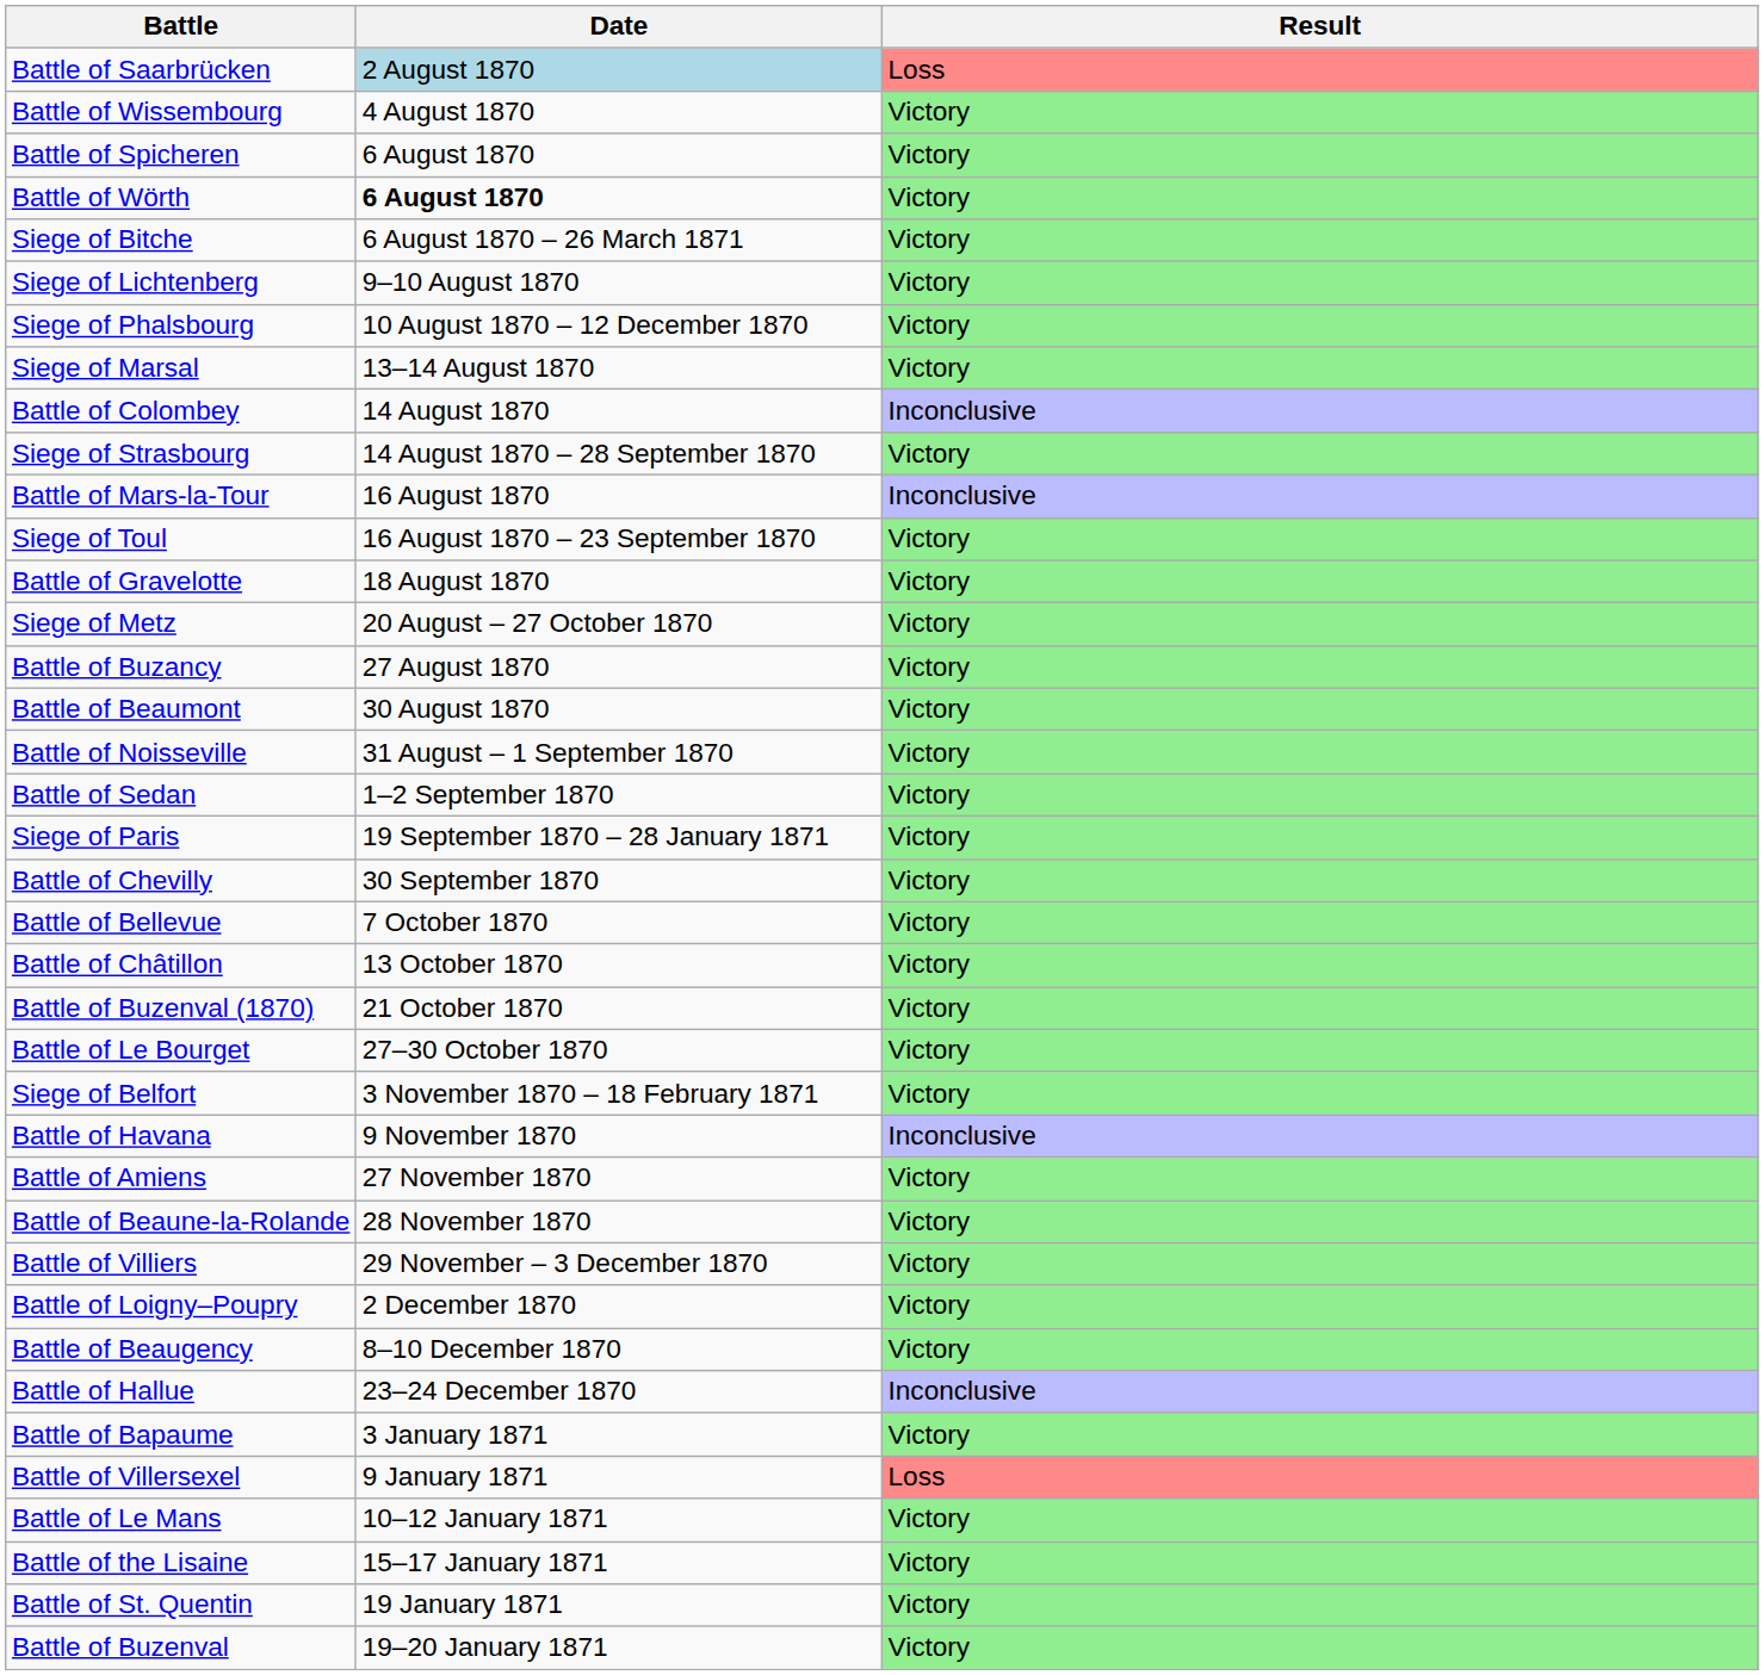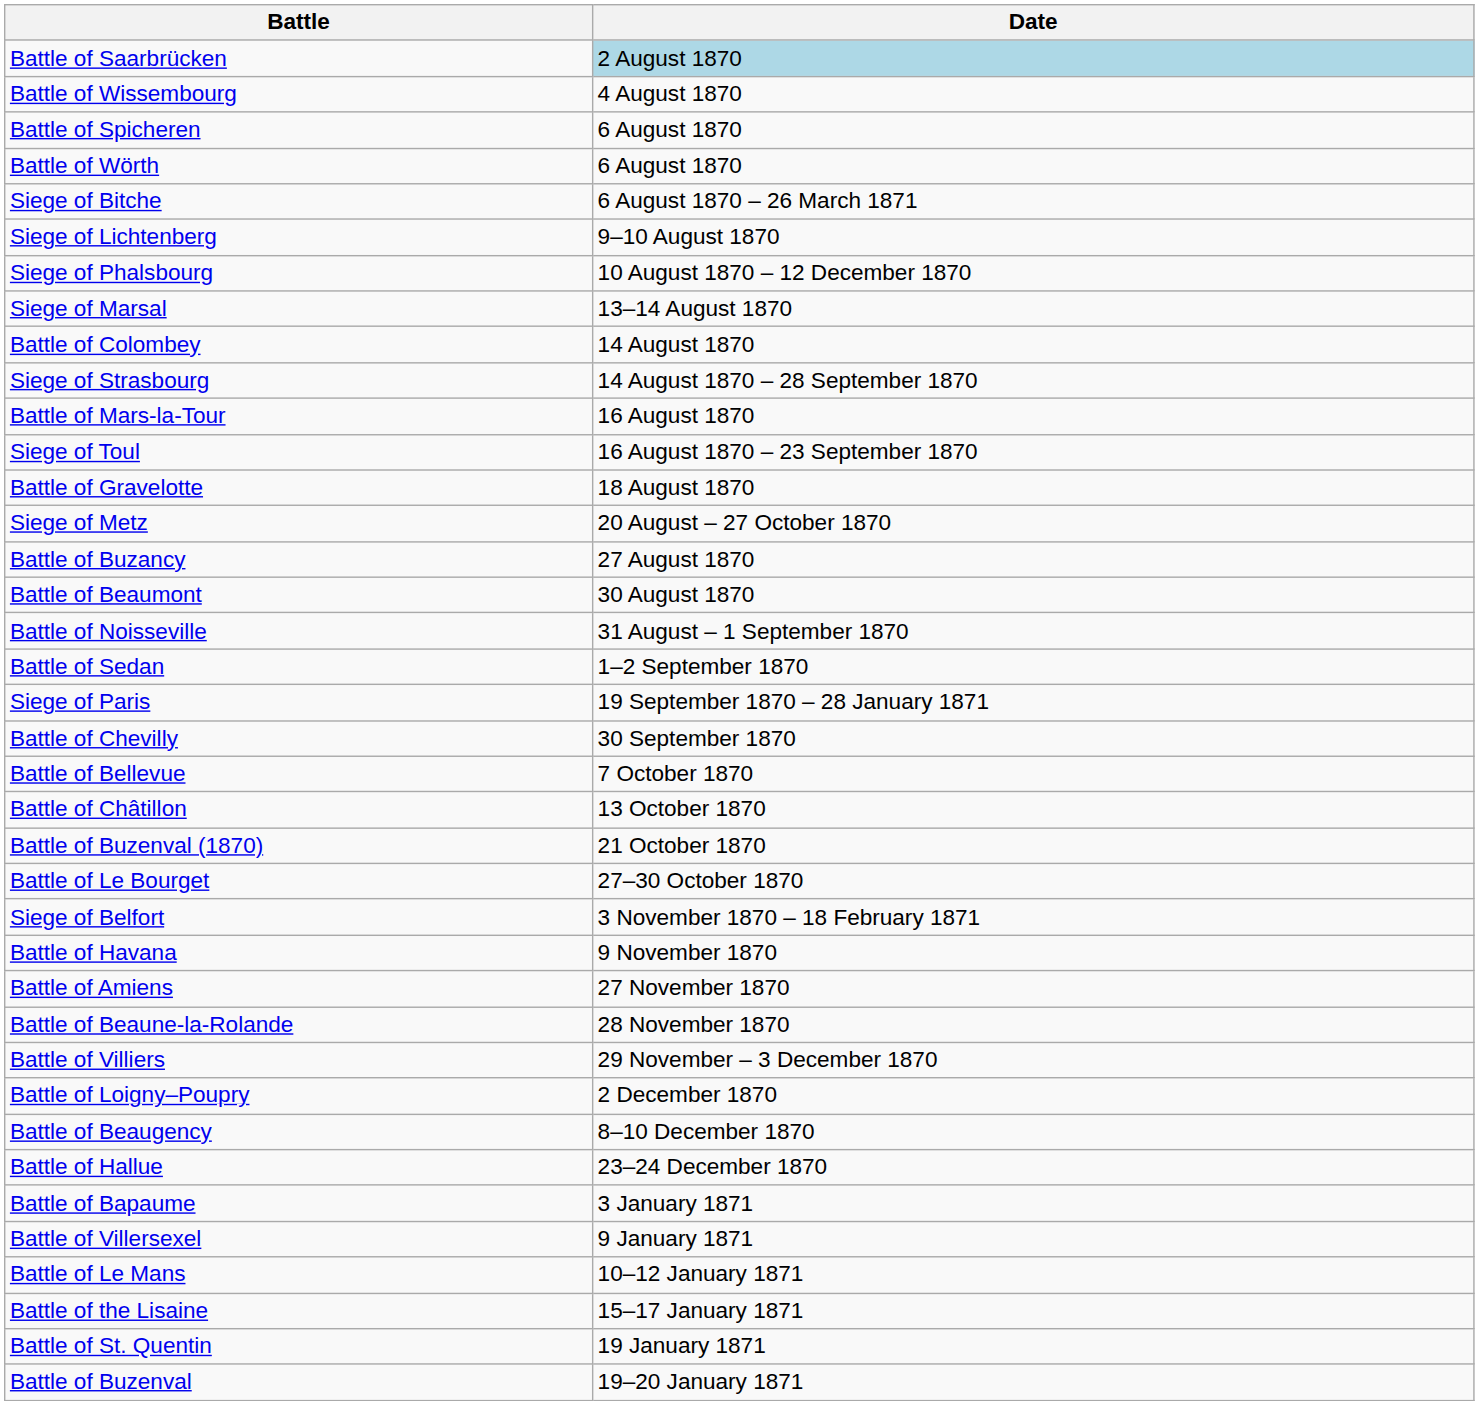- column: Result | Loss | Victory | Victory | Victory | Victory | Victory | Victory | Victory | Inconclusive | Victory | Inconclusive | Victory | Victory | Victory | Victory | Victory | Victory | Victory | Victory | Victory | Victory | Victory | Victory | Victory | Victory | Inconclusive | Victory | Victory | Victory | Victory | Victory | Inconclusive | Victory | Loss | Victory | Victory | Victory | Victory
Battle of Wörth | Date: bold -> normal
